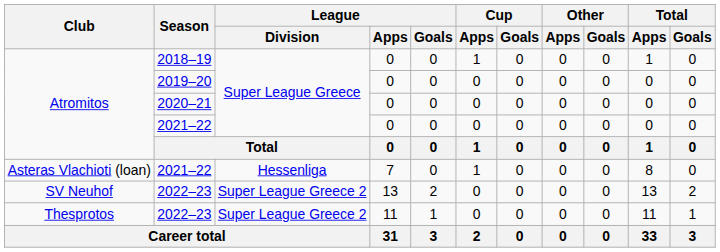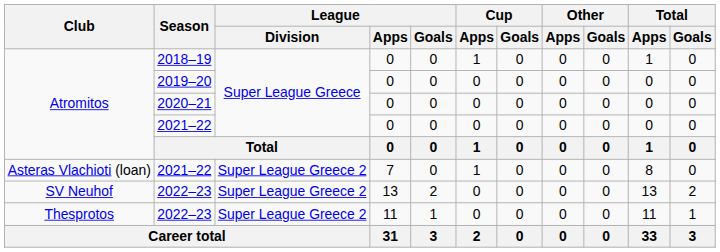Asteras Vlachioti (loan) / 2021–22 | League / Division: Hessenliga -> Super League Greece 2
